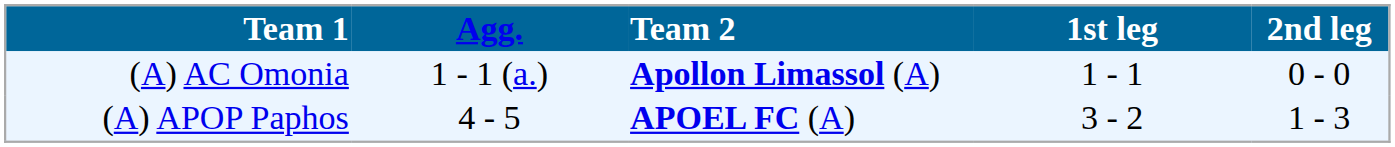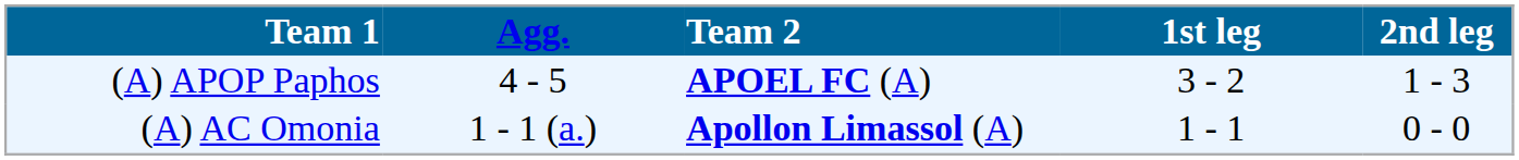rows swapped: (A) APOP Paphos <-> (A) AC Omonia
